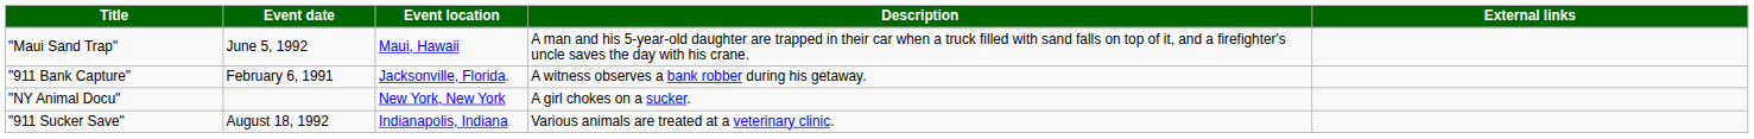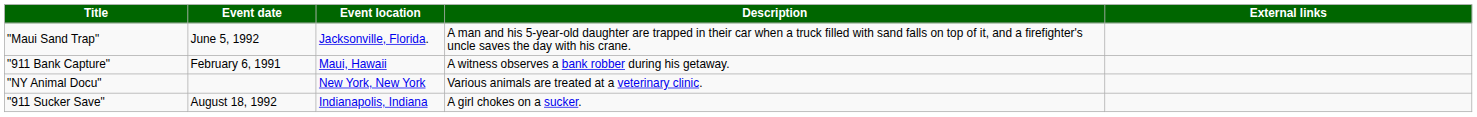"Maui Sand Trap" | Event location: Maui, Hawaii -> Jacksonville, Florida.
"911 Bank Capture" | Event location: Jacksonville, Florida. -> Maui, Hawaii
"NY Animal Docu" | Description: A girl chokes on a sucker. -> Various animals are treated at a veterinary clinic.
"911 Sucker Save" | Description: Various animals are treated at a veterinary clinic. -> A girl chokes on a sucker.
